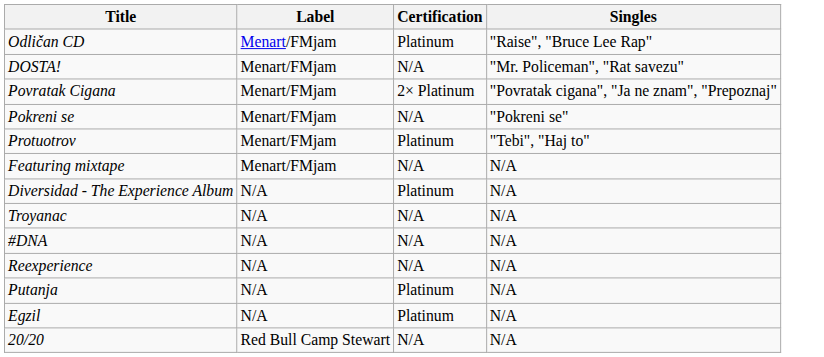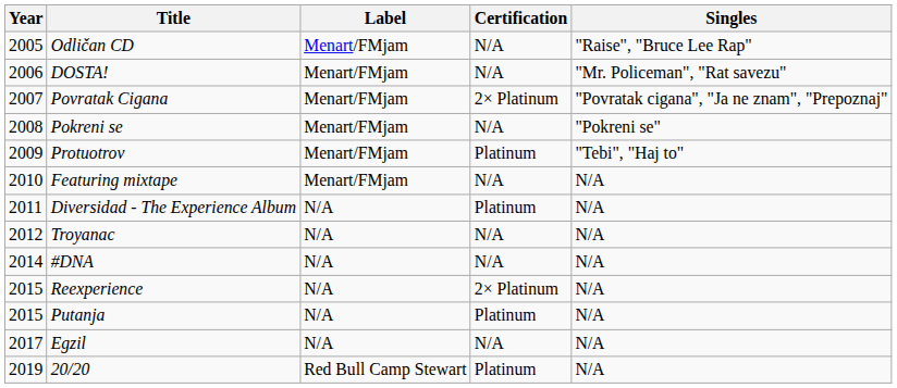+ column: Year | 2005 | 2006 | 2007 | 2008 | 2009 | 2010 | 2011 | 2012 | 2014 | 2015 | 2015 | 2017 | 2019
Odličan CD | Certification: Platinum -> N/A
Reexperience | Certification: N/A -> 2× Platinum
Egzil | Certification: Platinum -> N/A
20/20 | Certification: N/A -> Platinum
